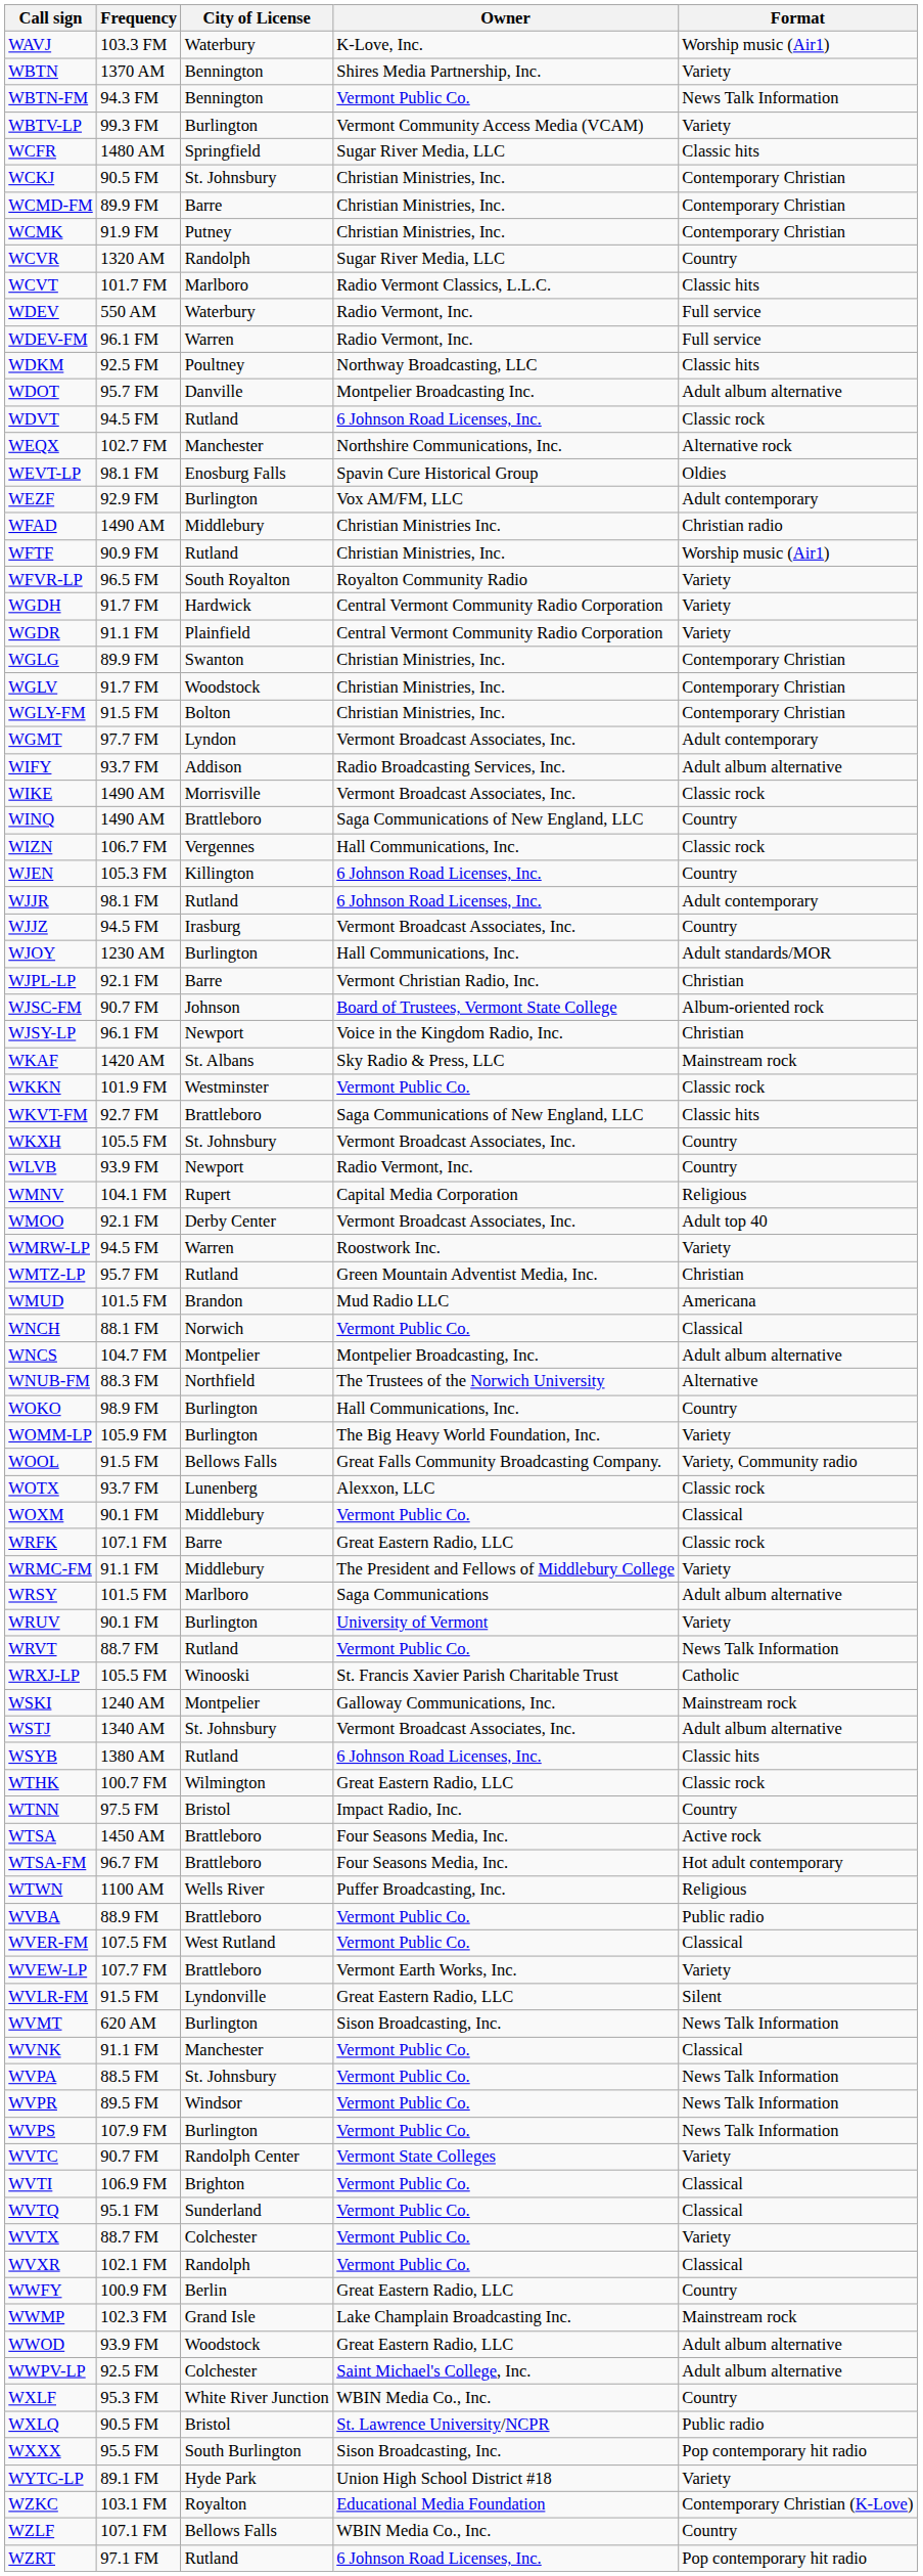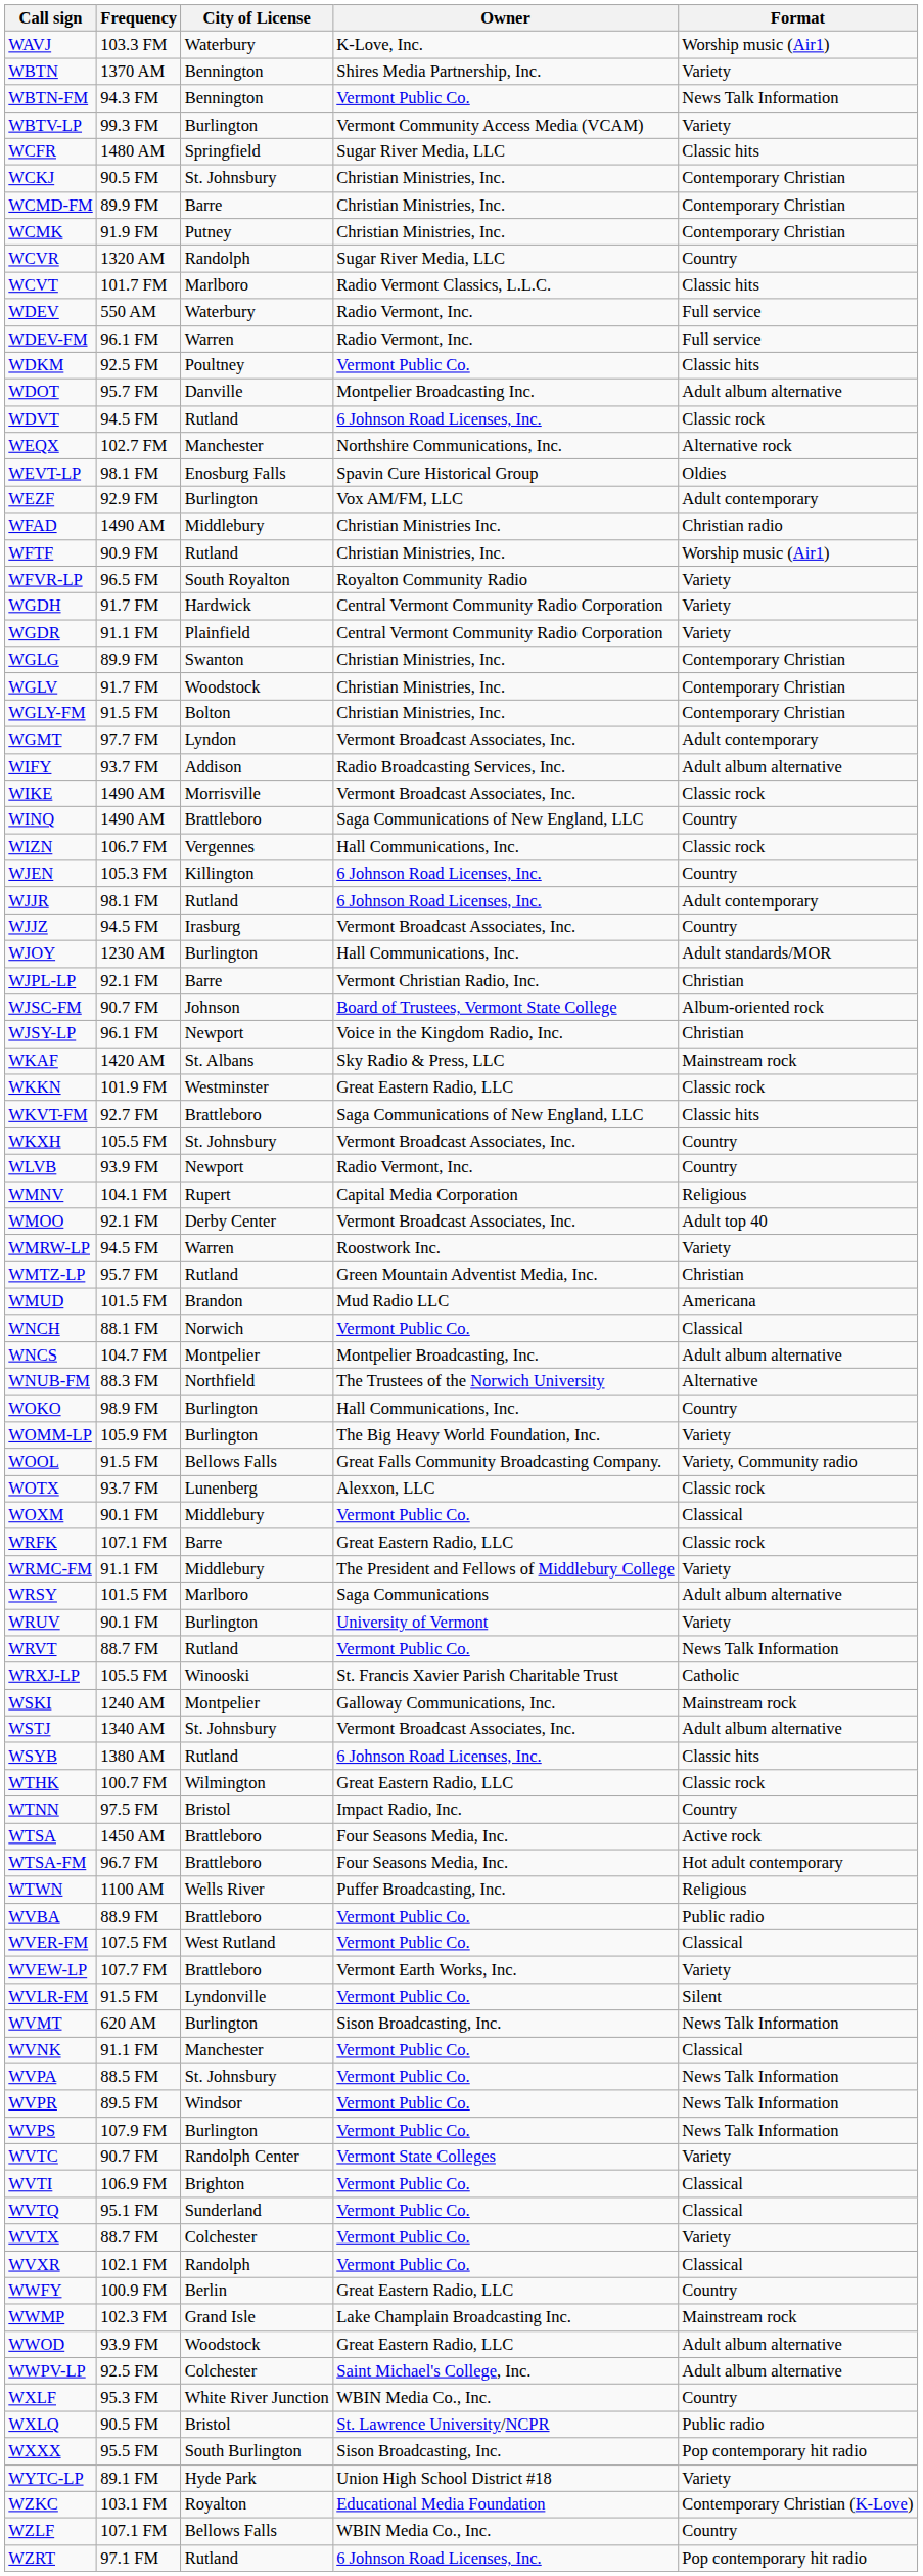WDKM | Owner: Northway Broadcasting, LLC -> Vermont Public Co.
WKKN | Owner: Vermont Public Co. -> Great Eastern Radio, LLC
WVLR-FM | Owner: Great Eastern Radio, LLC -> Vermont Public Co.
